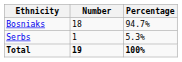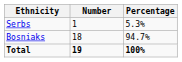rows swapped: Bosniaks <-> Serbs
